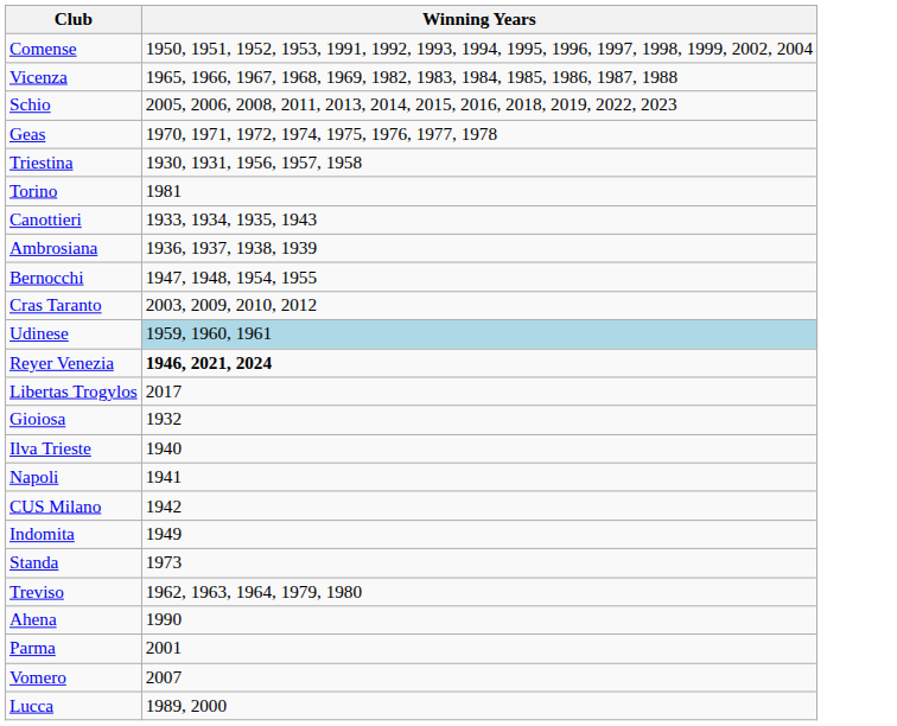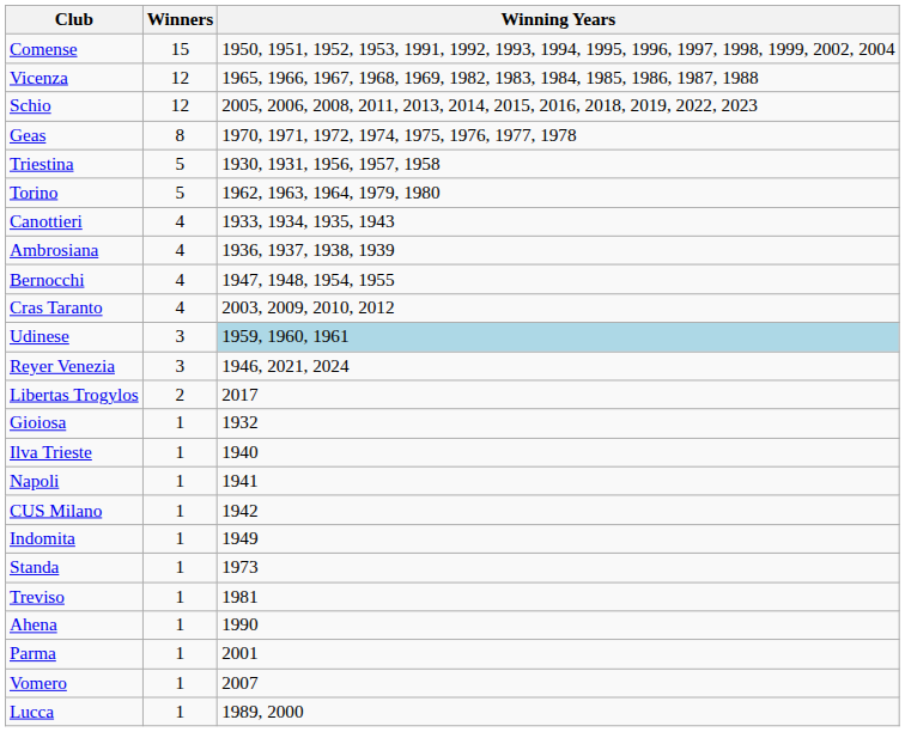+ column: Winners | 15 | 12 | 12 | 8 | 5 | 5 | 4 | 4 | 4 | 4 | 3 | 3 | 2 | 1 | 1 | 1 | 1 | 1 | 1 | 1 | 1 | 1 | 1 | 1
Torino | Winning Years: 1981 -> 1962, 1963, 1964, 1979, 1980
Reyer Venezia | Winning Years: bold -> normal
Treviso | Winning Years: 1962, 1963, 1964, 1979, 1980 -> 1981
